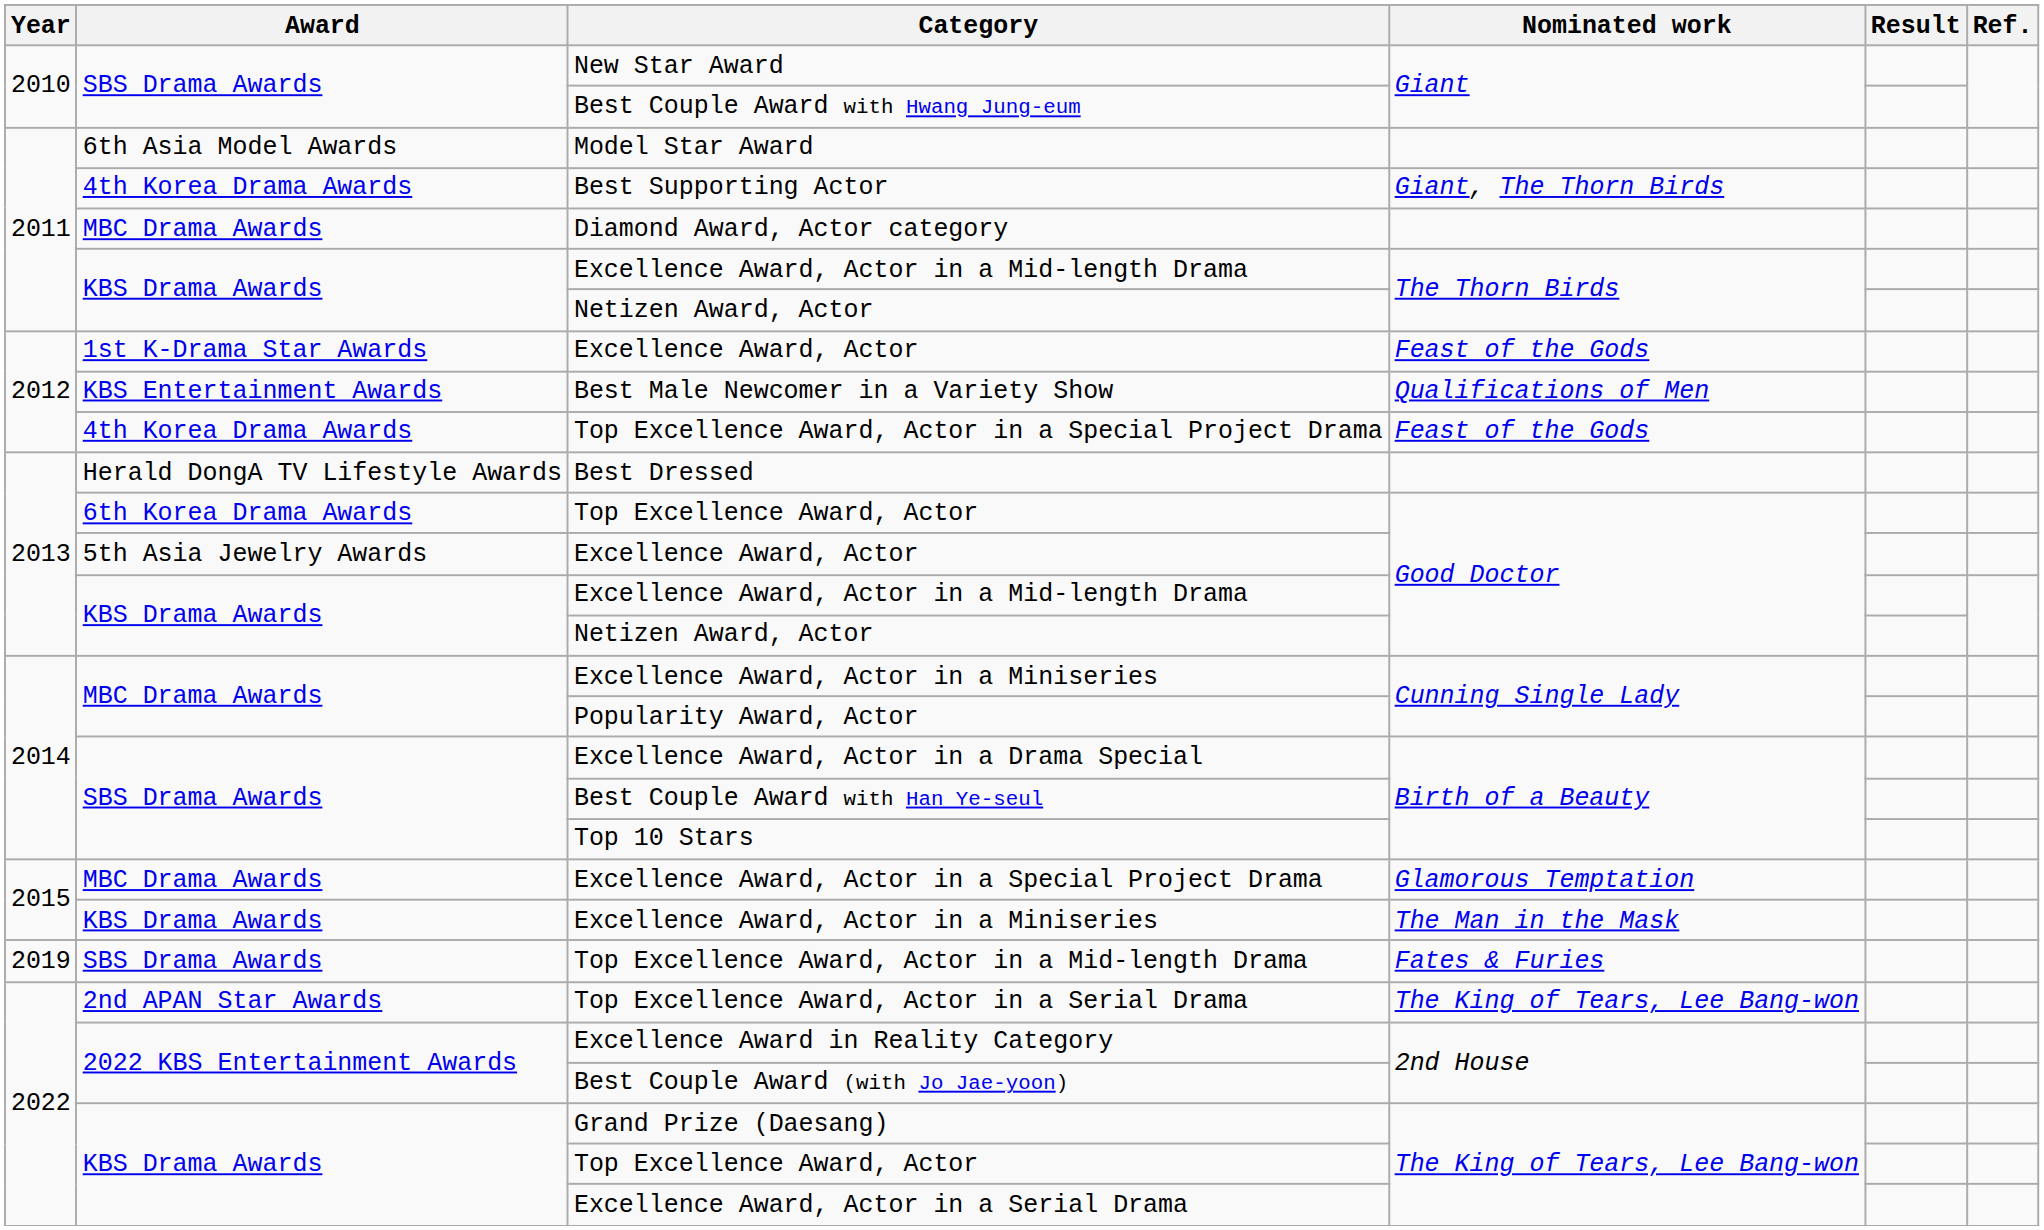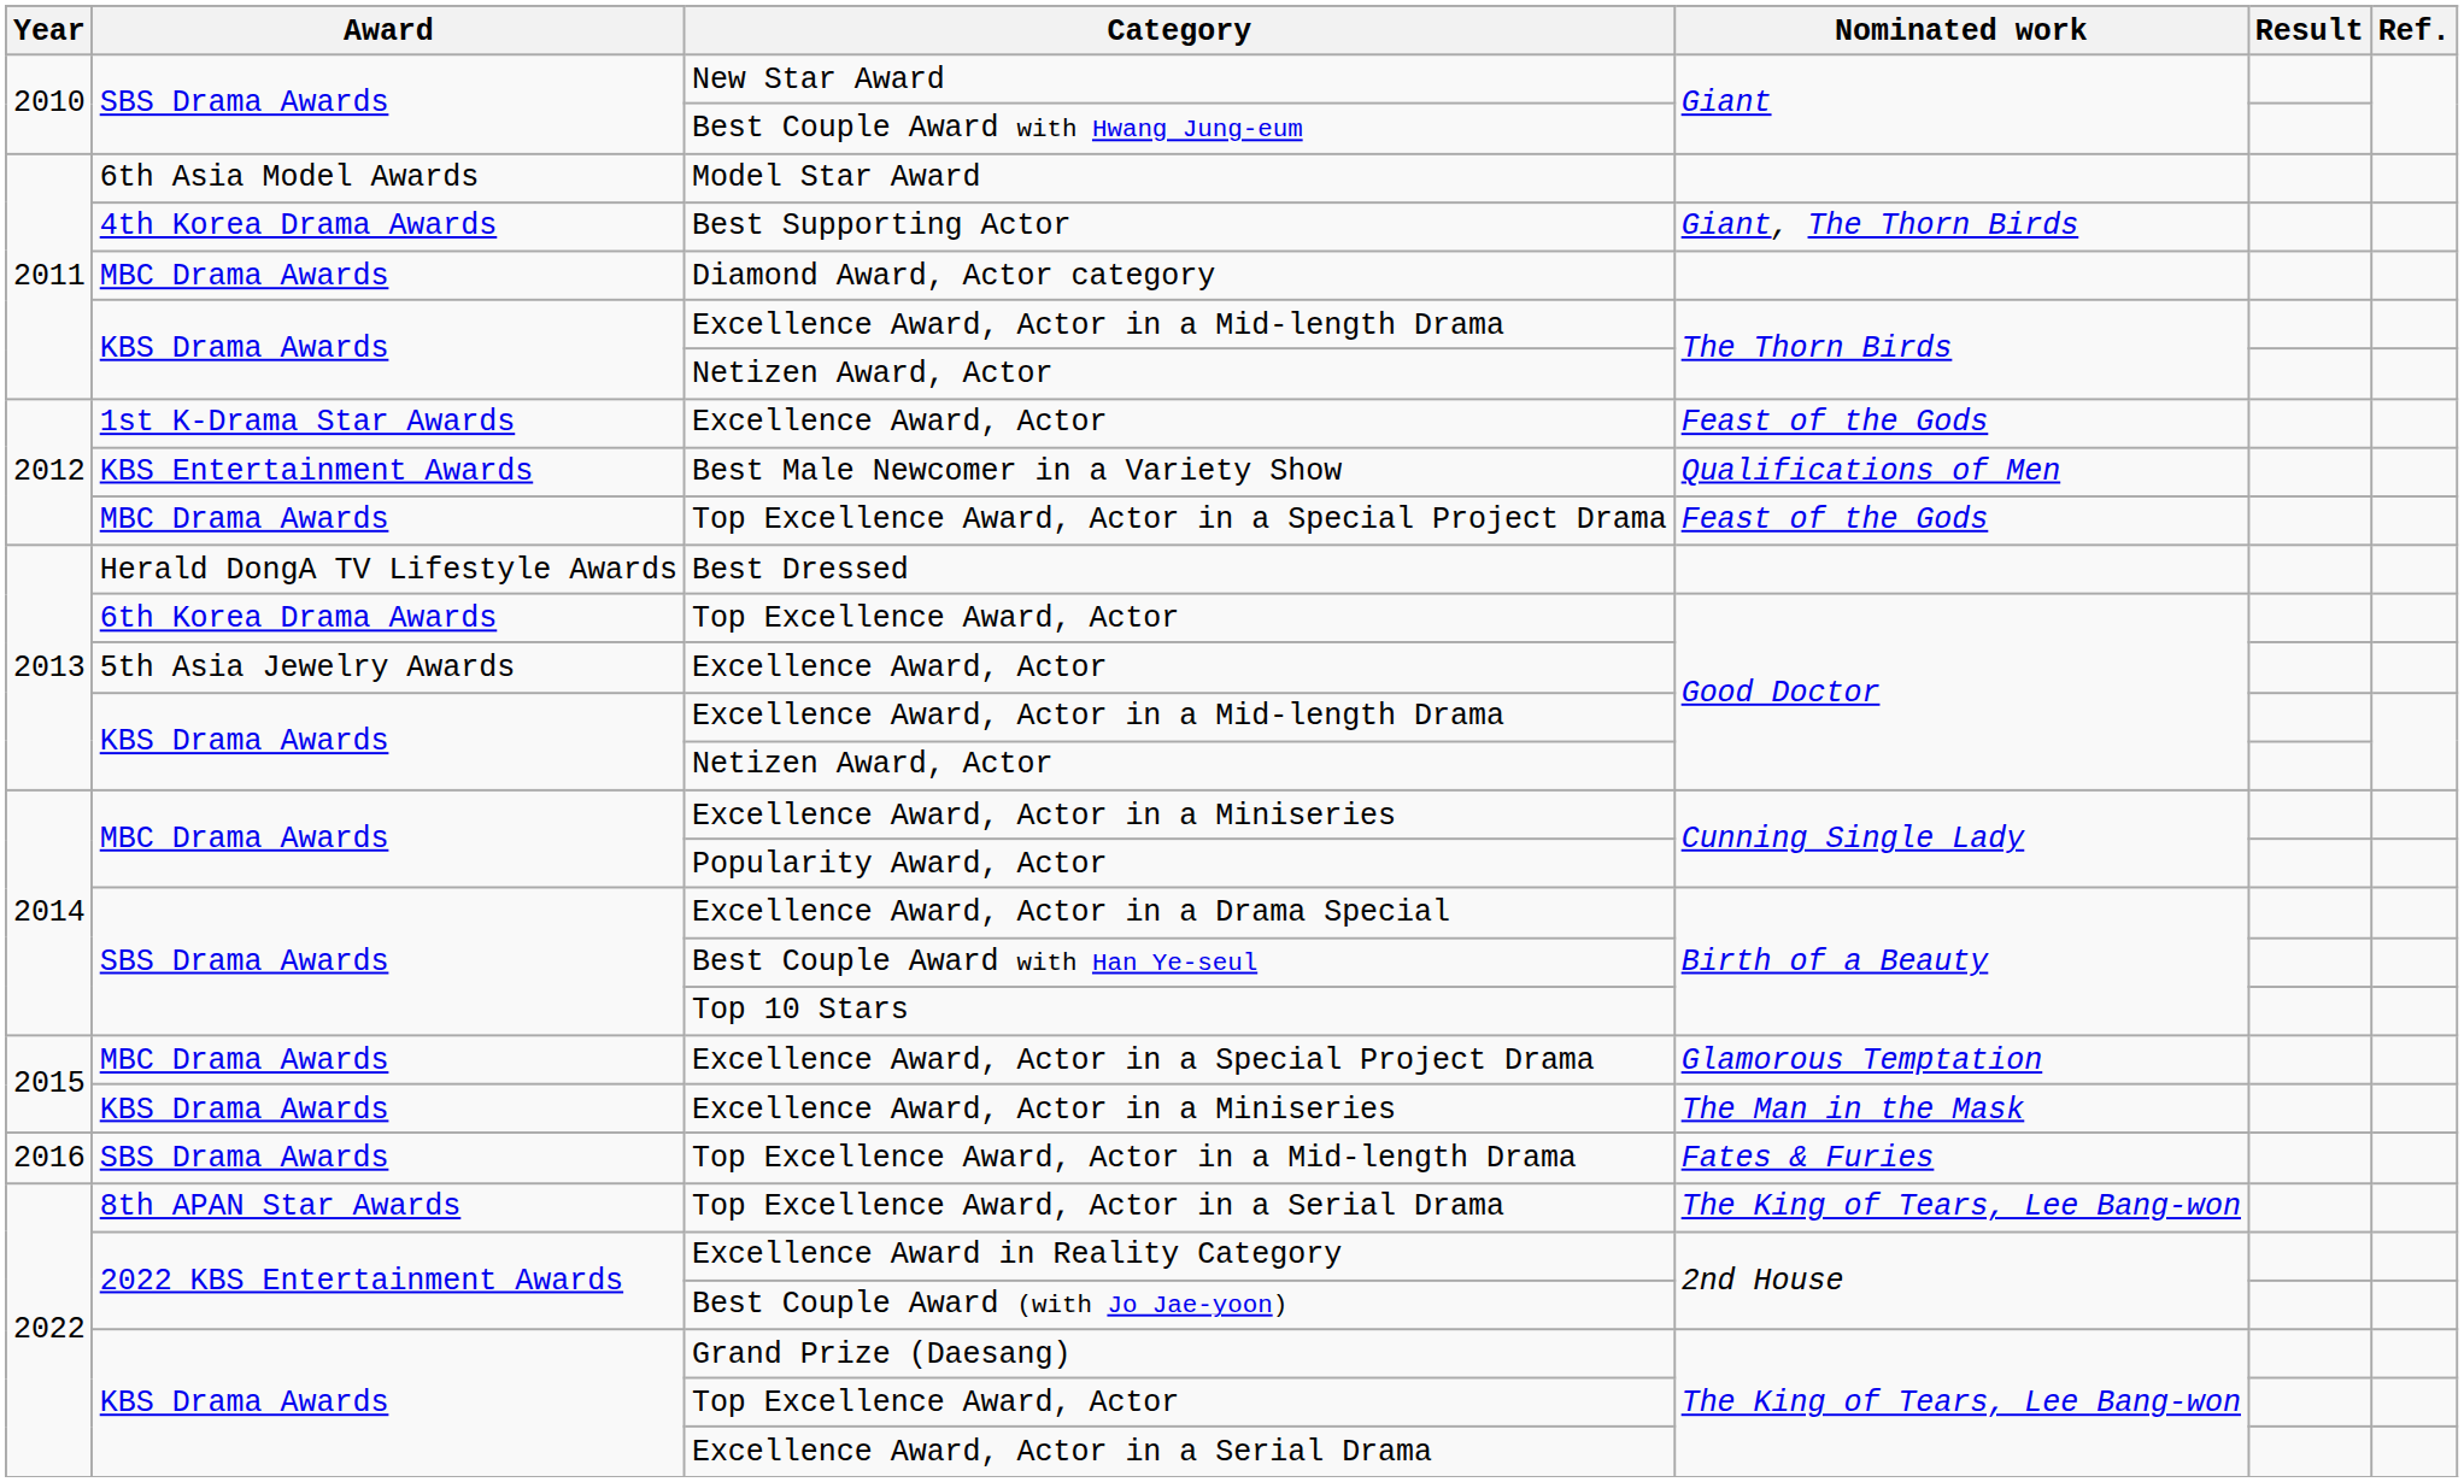Top Excellence Award, Actor in a Special Project Drama | Award: 4th Korea Drama Awards -> MBC Drama Awards
Top Excellence Award, Actor in a Mid-length Drama | Year: 2019 -> 2016
Top Excellence Award, Actor in a Serial Drama | Award: 2nd APAN Star Awards -> 8th APAN Star Awards
